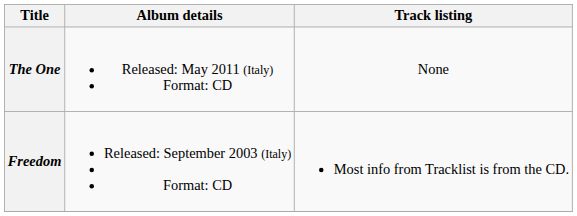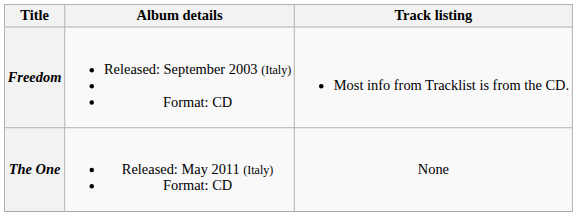rows swapped: Freedom <-> The One
